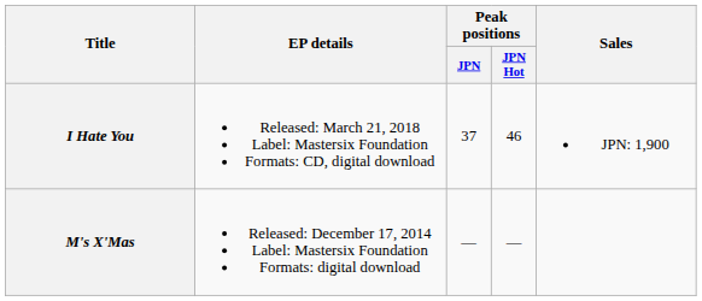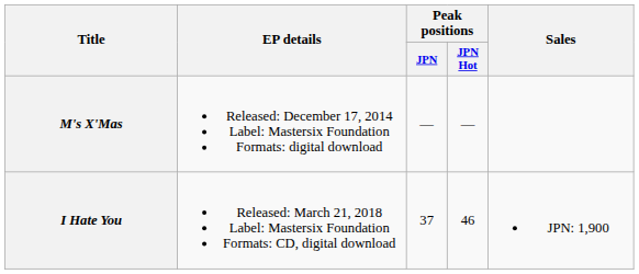rows swapped: M's X'Mas <-> I Hate You
